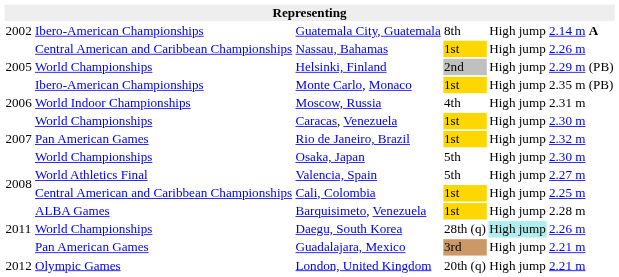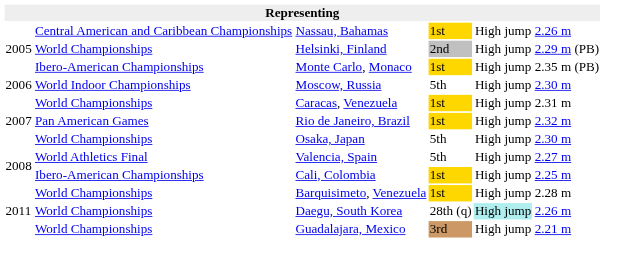- row: 2002 | Ibero-American Championships | Guatemala City, Guatemala | 8th | High jump | 2.14 m A
Moscow, Russia | column 4: 4th -> 5th
Moscow, Russia | column 6: 2.31 m -> 2.30 m
Caracas, Venezuela | column 6: 2.30 m -> 2.31 m
Cali, Colombia | column 2: Central American and Caribbean Championships -> Ibero-American Championships
Barquisimeto, Venezuela | column 2: ALBA Games -> World Championships
Guadalajara, Mexico | column 2: Pan American Games -> World Championships
- row: 2012 | Olympic Games | London, United Kingdom | 20th (q) | High jump | 2.21 m
